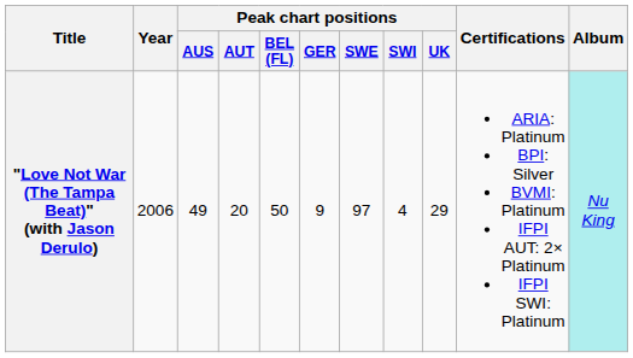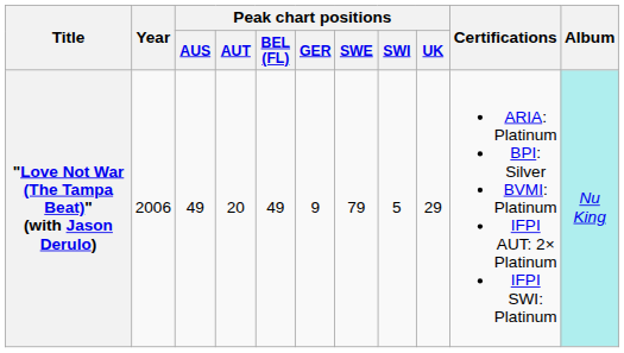"Love Not War (The Tampa Beat)" (with Jason Derulo) | Peak chart positions / BEL (FL): 50 -> 49
"Love Not War (The Tampa Beat)" (with Jason Derulo) | Peak chart positions / SWE: 97 -> 79
"Love Not War (The Tampa Beat)" (with Jason Derulo) | Peak chart positions / SWI: 4 -> 5
